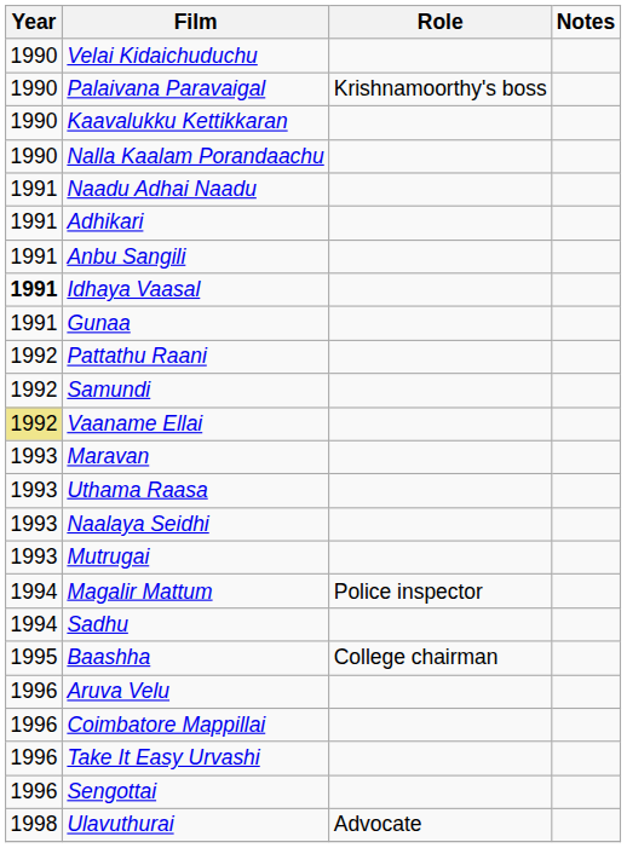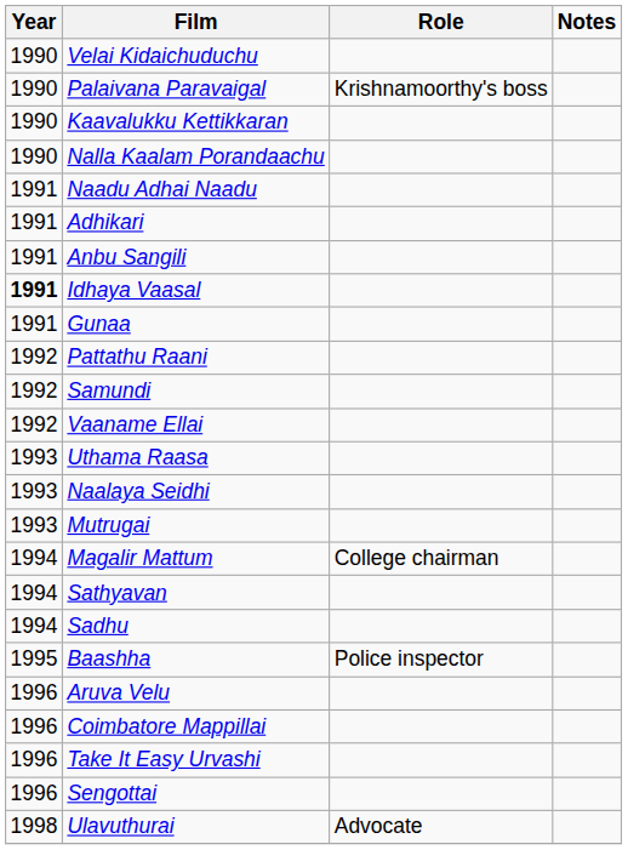Vaaname Ellai | Year: khaki background -> no background
- row: 1993 | Maravan
Magalir Mattum | Role: Police inspector -> College chairman
+ row: 1994 | Sathyavan
Baashha | Role: College chairman -> Police inspector
